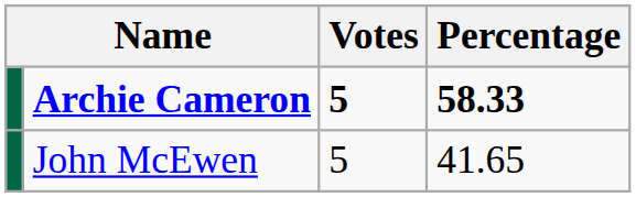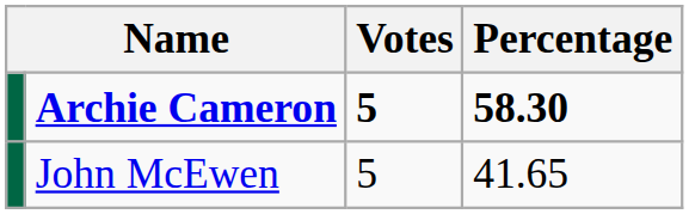Archie Cameron | Percentage: 58.33 -> 58.30
